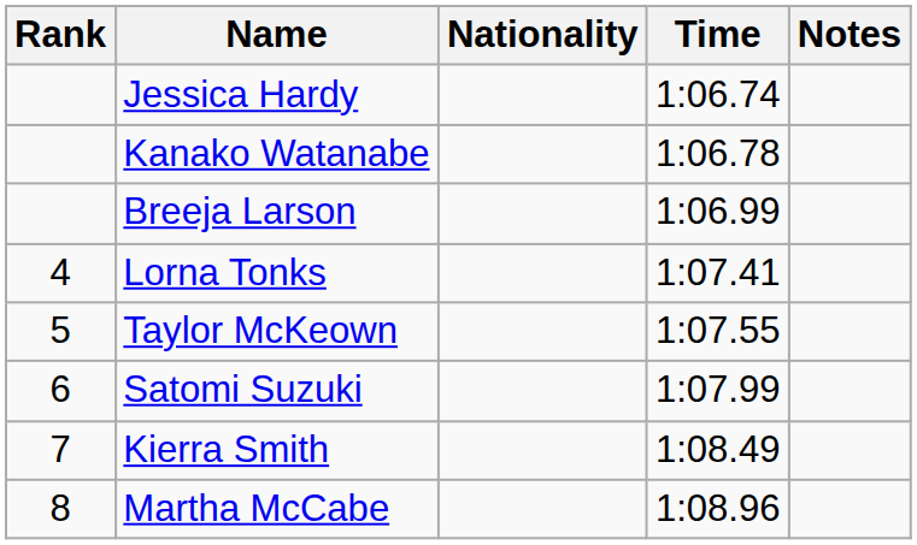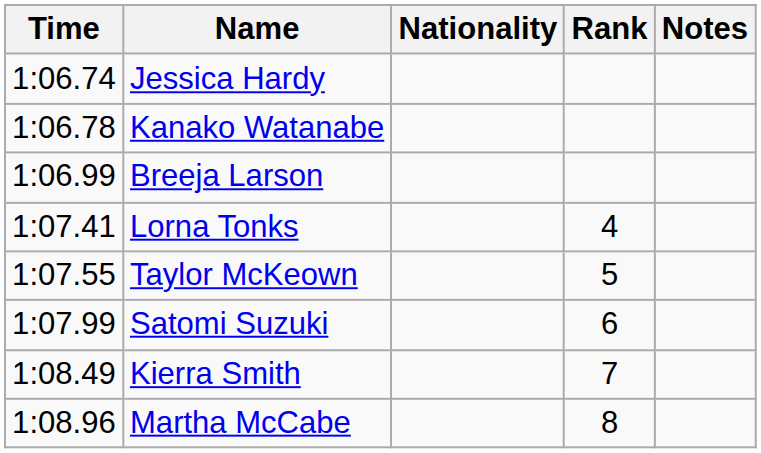columns swapped: Rank <-> Time
